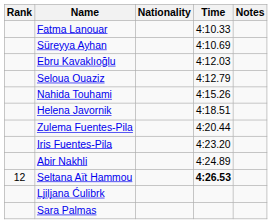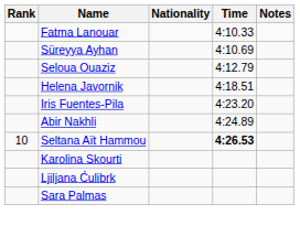- row: Ebru Kavaklıoğlu | 4:12.03
- row: Nahida Touhami | 4:15.26
- row: Zulema Fuentes-Pila | 4:20.44
Seltana Aït Hammou | Rank: 12 -> 10
+ row: Karolina Skourti
